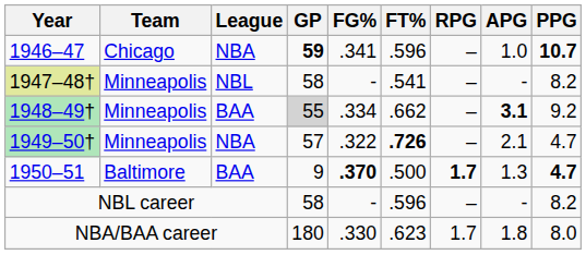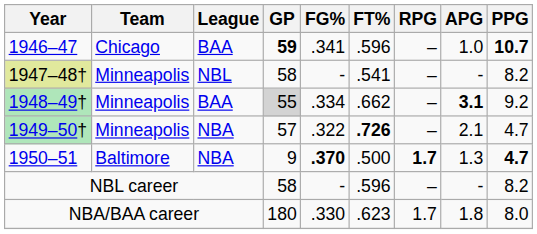1946–47 | League: NBA -> BAA
1950–51 | League: BAA -> NBA
